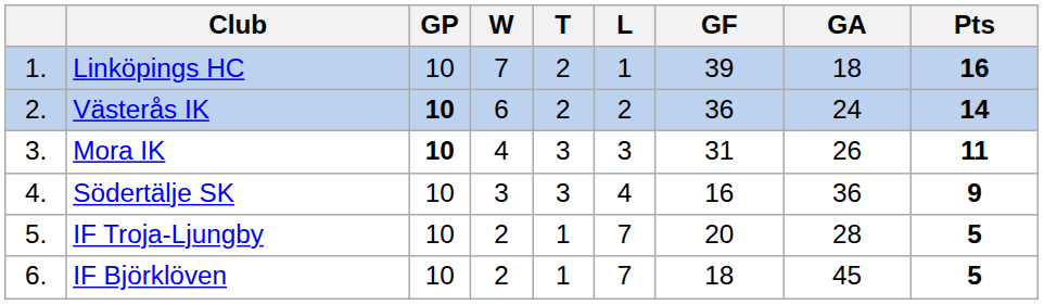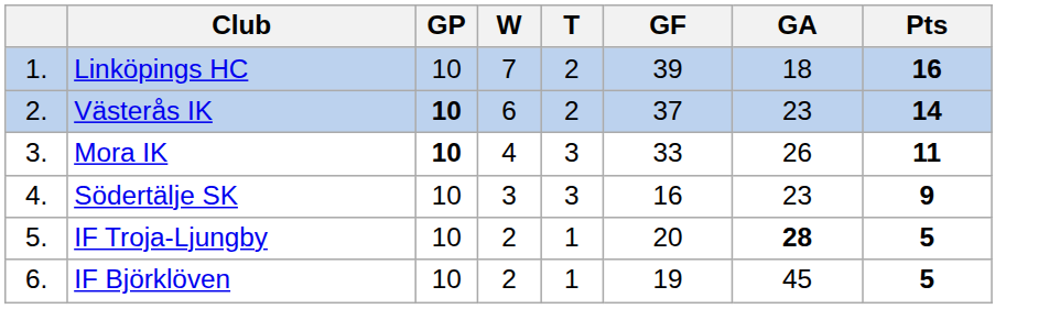- column: L | 1 | 2 | 3 | 4 | 7 | 7
Västerås IK | GF: 36 -> 37
Västerås IK | GA: 24 -> 23
Mora IK | GF: 31 -> 33
Södertälje SK | GA: 36 -> 23
IF Troja-Ljungby | GA: normal -> bold
IF Björklöven | GF: 18 -> 19
